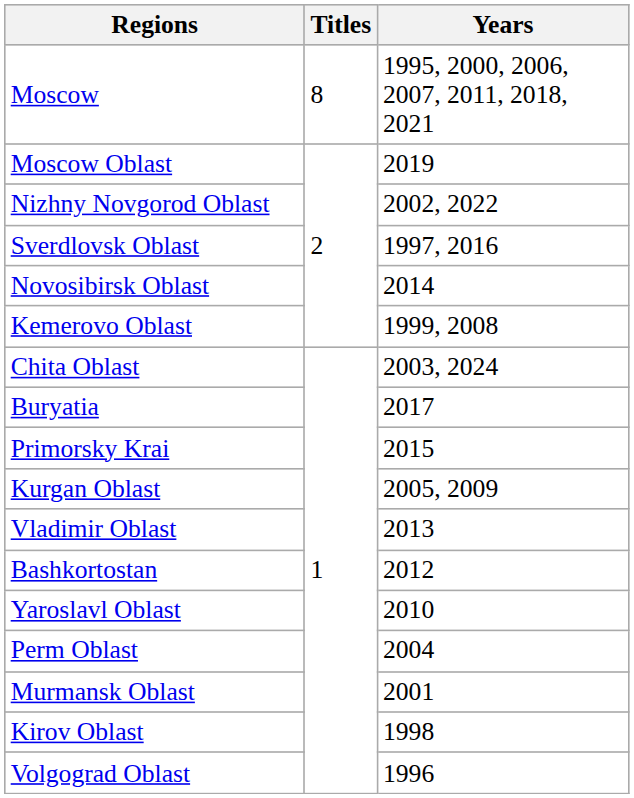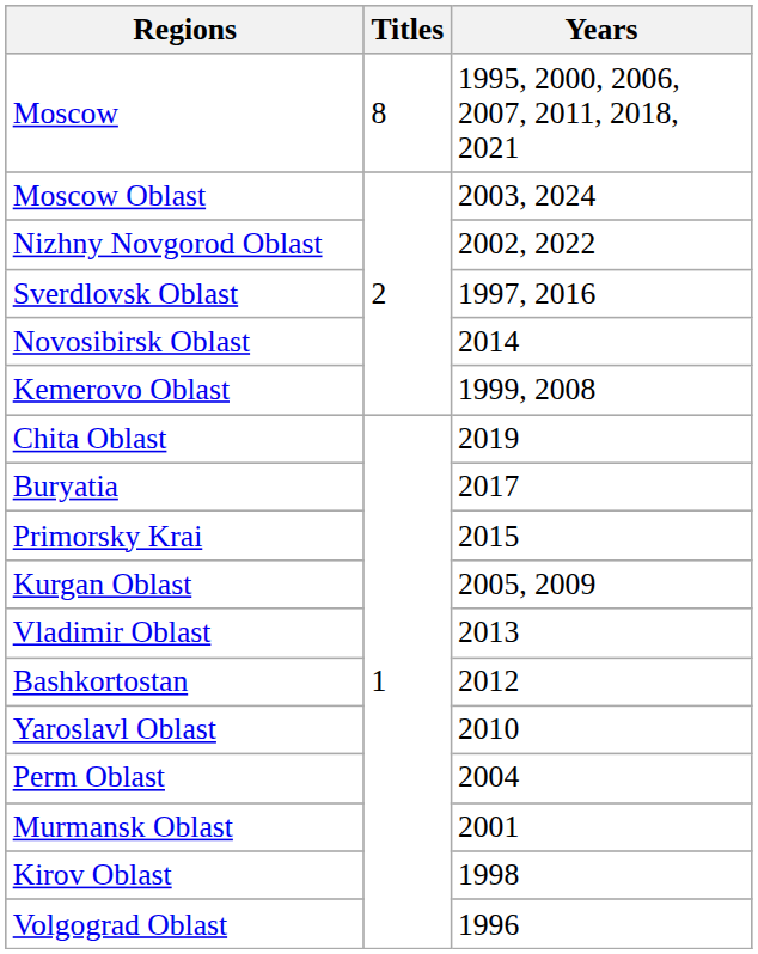Moscow Oblast | Years: 2019 -> 2003, 2024
Chita Oblast | Years: 2003, 2024 -> 2019
